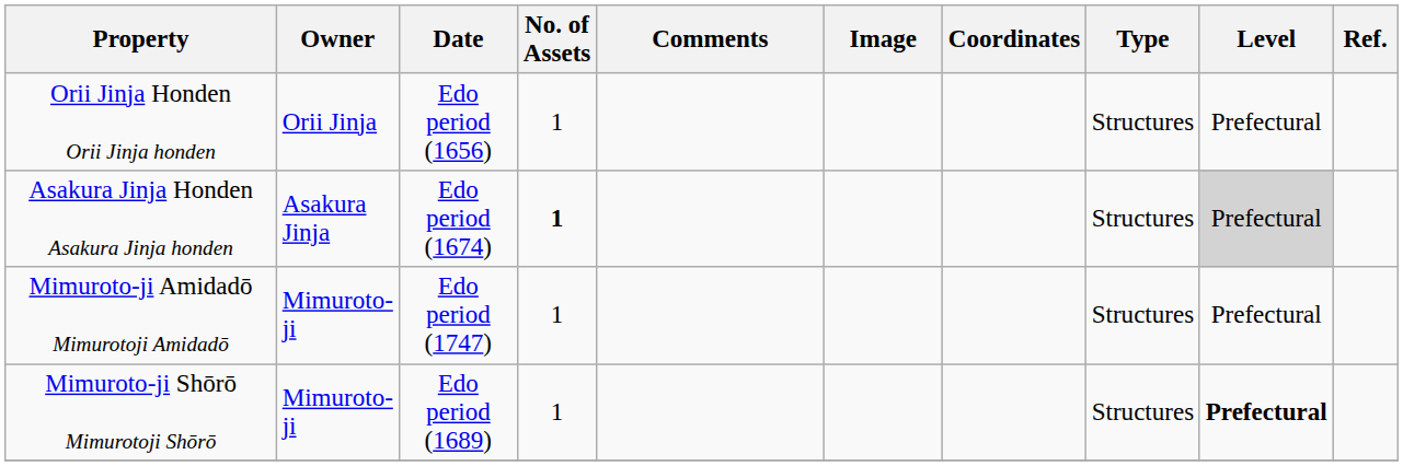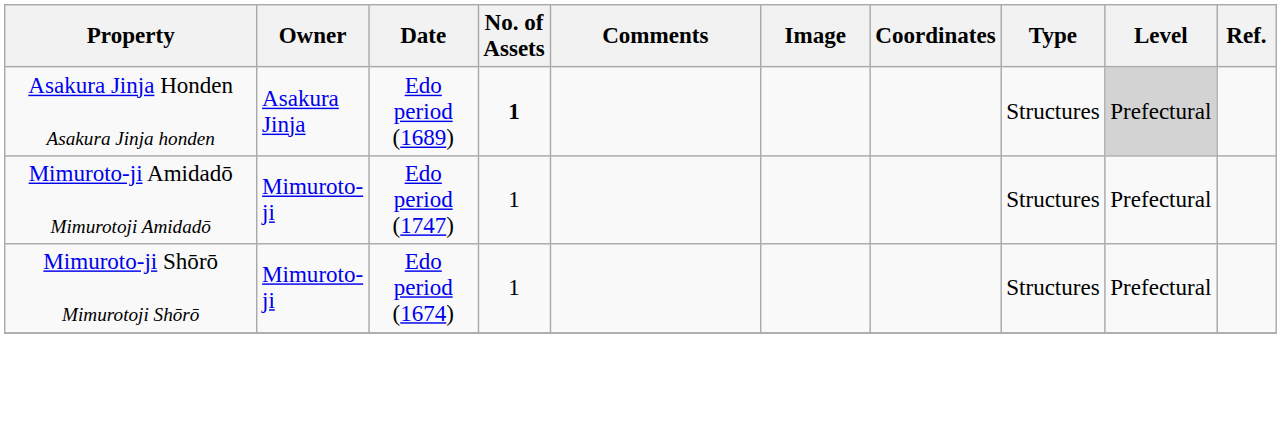- row: Orii Jinja Honden Orii Jinja honden | Orii Jinja | Edo period (1656) | 1 | Structures | Prefectural
Asakura Jinja Honden Asakura Jinja honden | Date: Edo period (1674) -> Edo period (1689)
Mimuroto-ji Shōrō Mimurotoji Shōrō | Date: Edo period (1689) -> Edo period (1674)
Mimuroto-ji Shōrō Mimurotoji Shōrō | Level: bold -> normal
